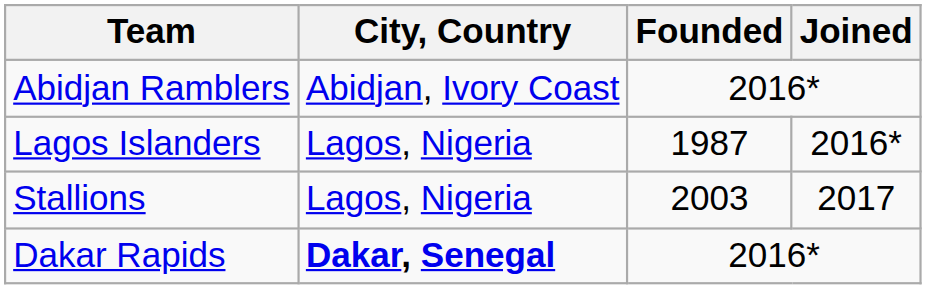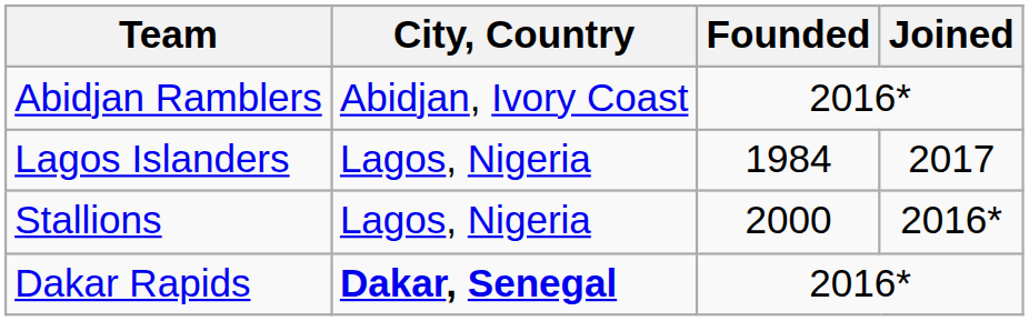Lagos Islanders | Founded: 1987 -> 1984
Lagos Islanders | Joined: 2016* -> 2017
Stallions | Founded: 2003 -> 2000
Stallions | Joined: 2017 -> 2016*
